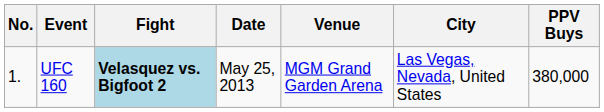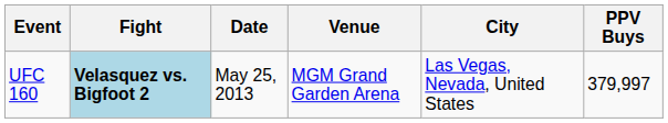- column: No. | 1.
UFC 160 | PPV Buys: 380,000 -> 379,997
